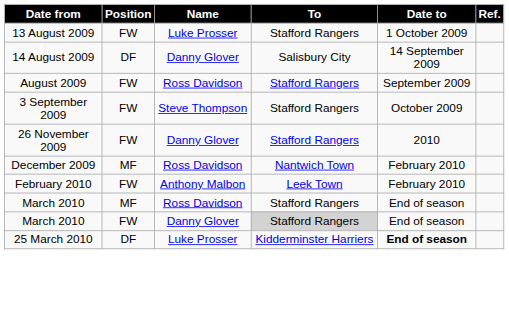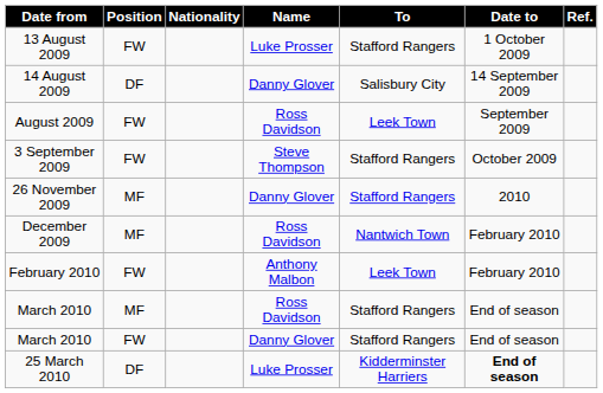+ column: Nationality
August 2009 | To: Stafford Rangers -> Leek Town
26 November 2009 | Position: FW -> MF
March 2010 / Danny Glover | To: lightgrey background -> no background
